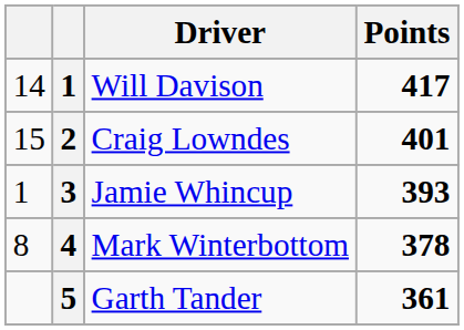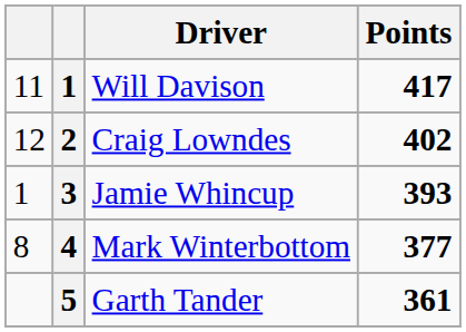Will Davison | column 1: 14 -> 11
Craig Lowndes | column 1: 15 -> 12
Craig Lowndes | Points: 401 -> 402
Mark Winterbottom | Points: 378 -> 377
